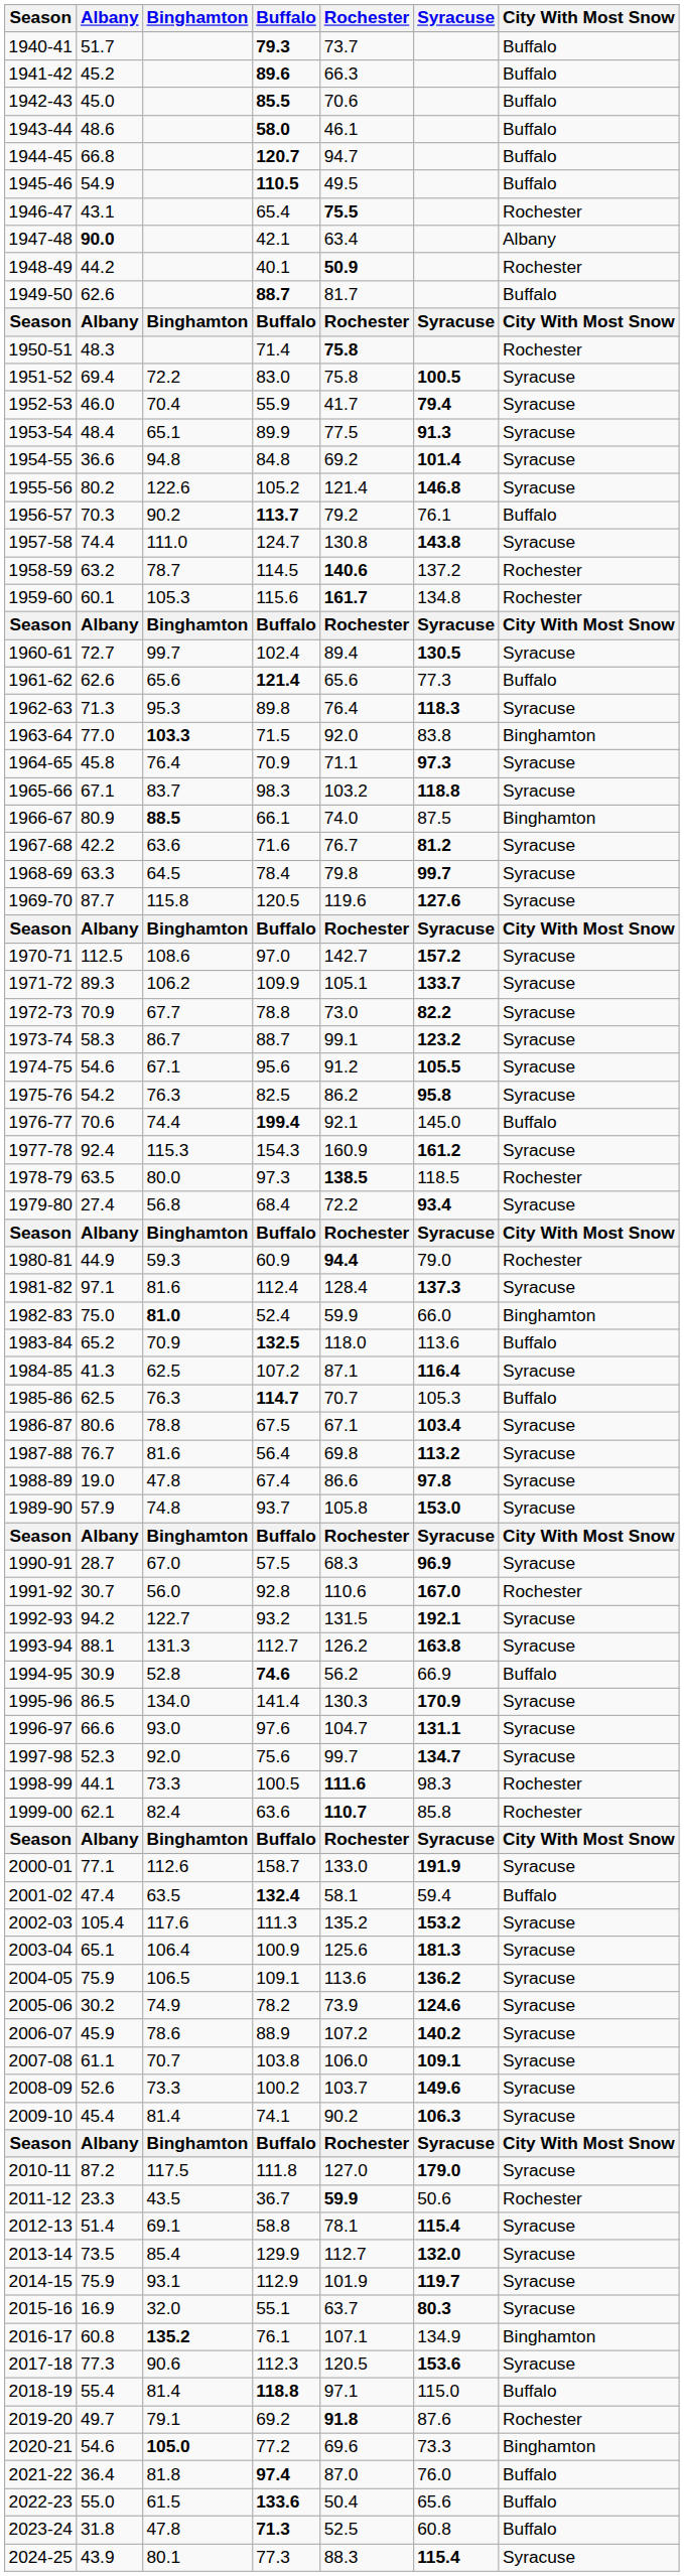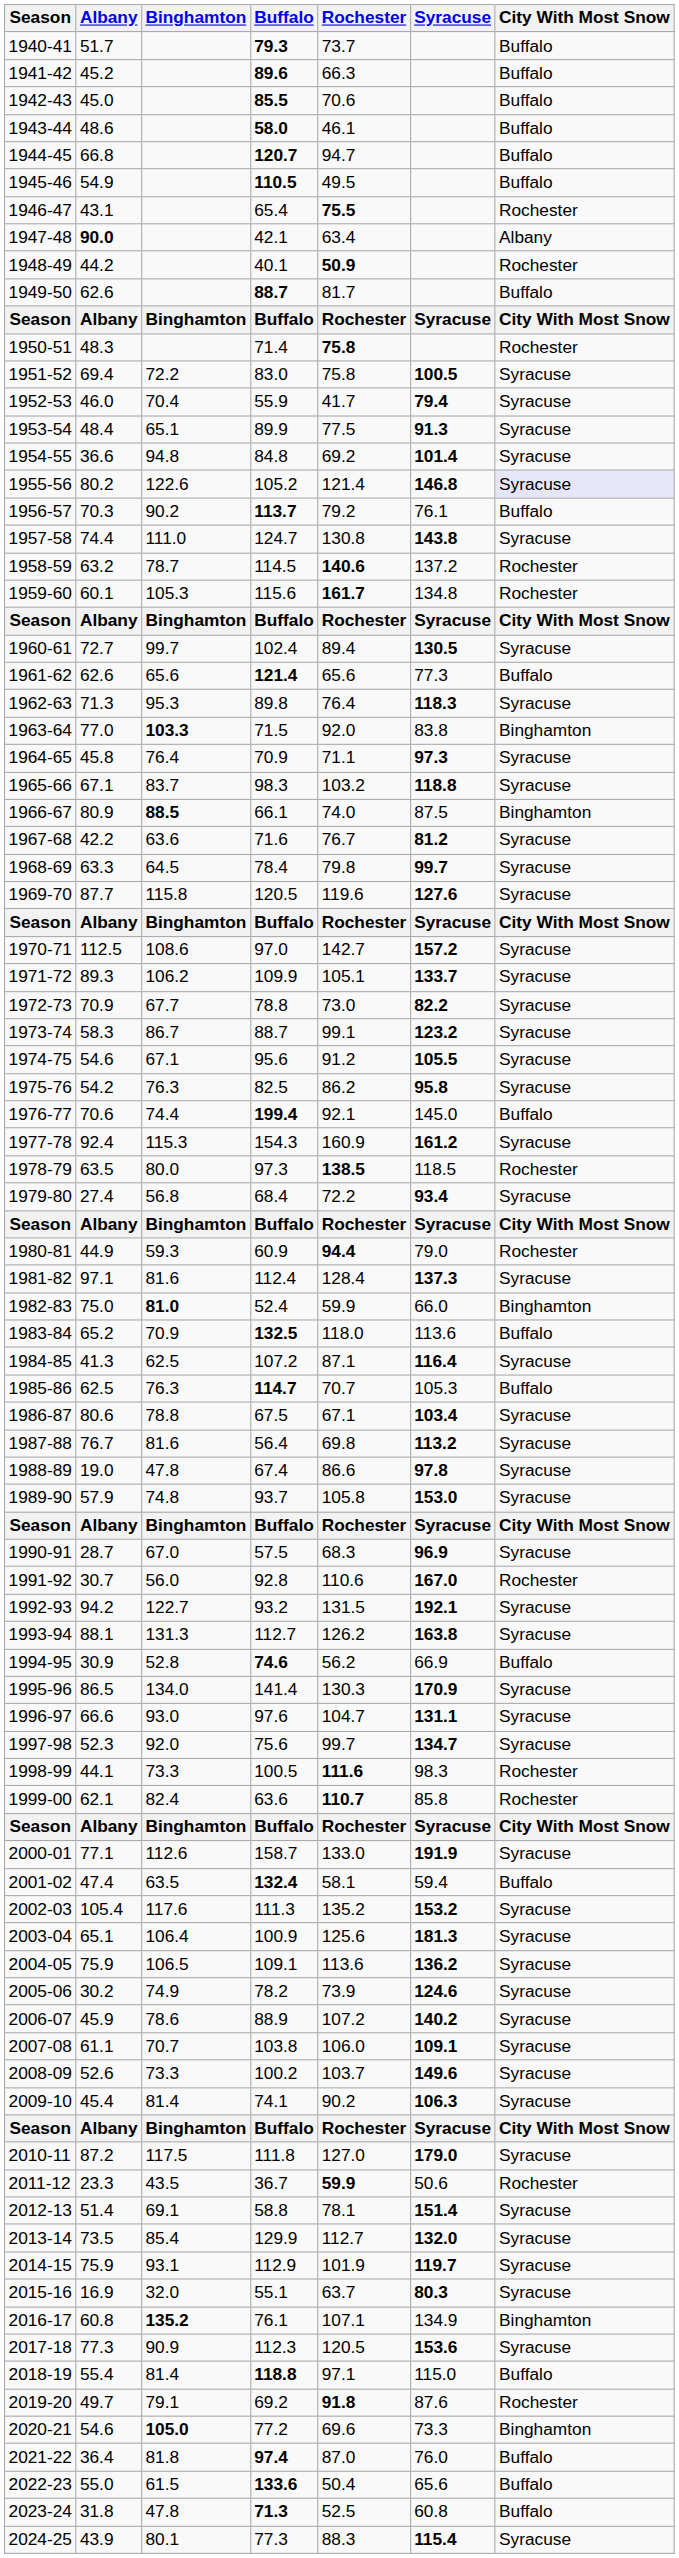1955-56 | City With Most Snow: no background -> lavender background
2012-13 | Syracuse: 115.4 -> 151.4
2017-18 | Binghamton: 90.6 -> 90.9
